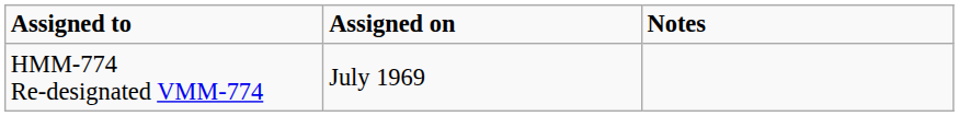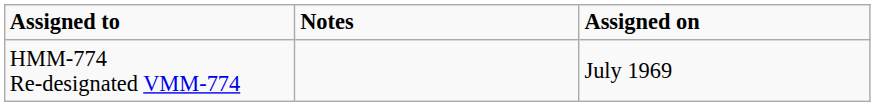columns swapped: Assigned on <-> Notes
